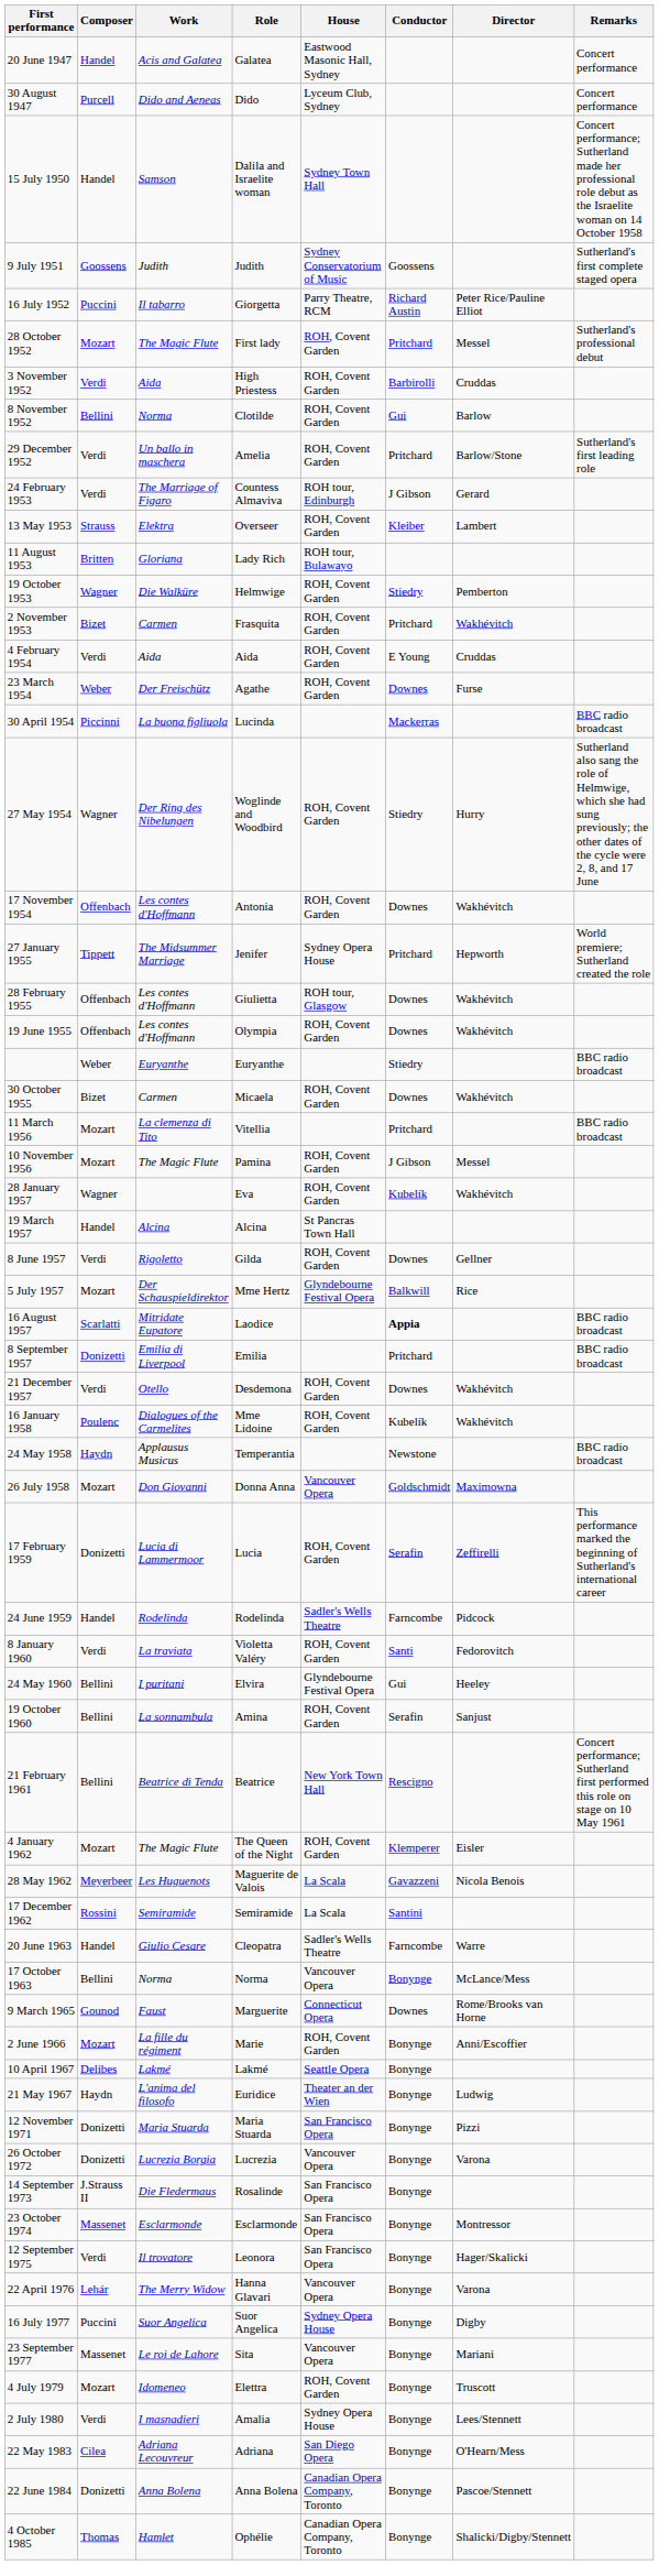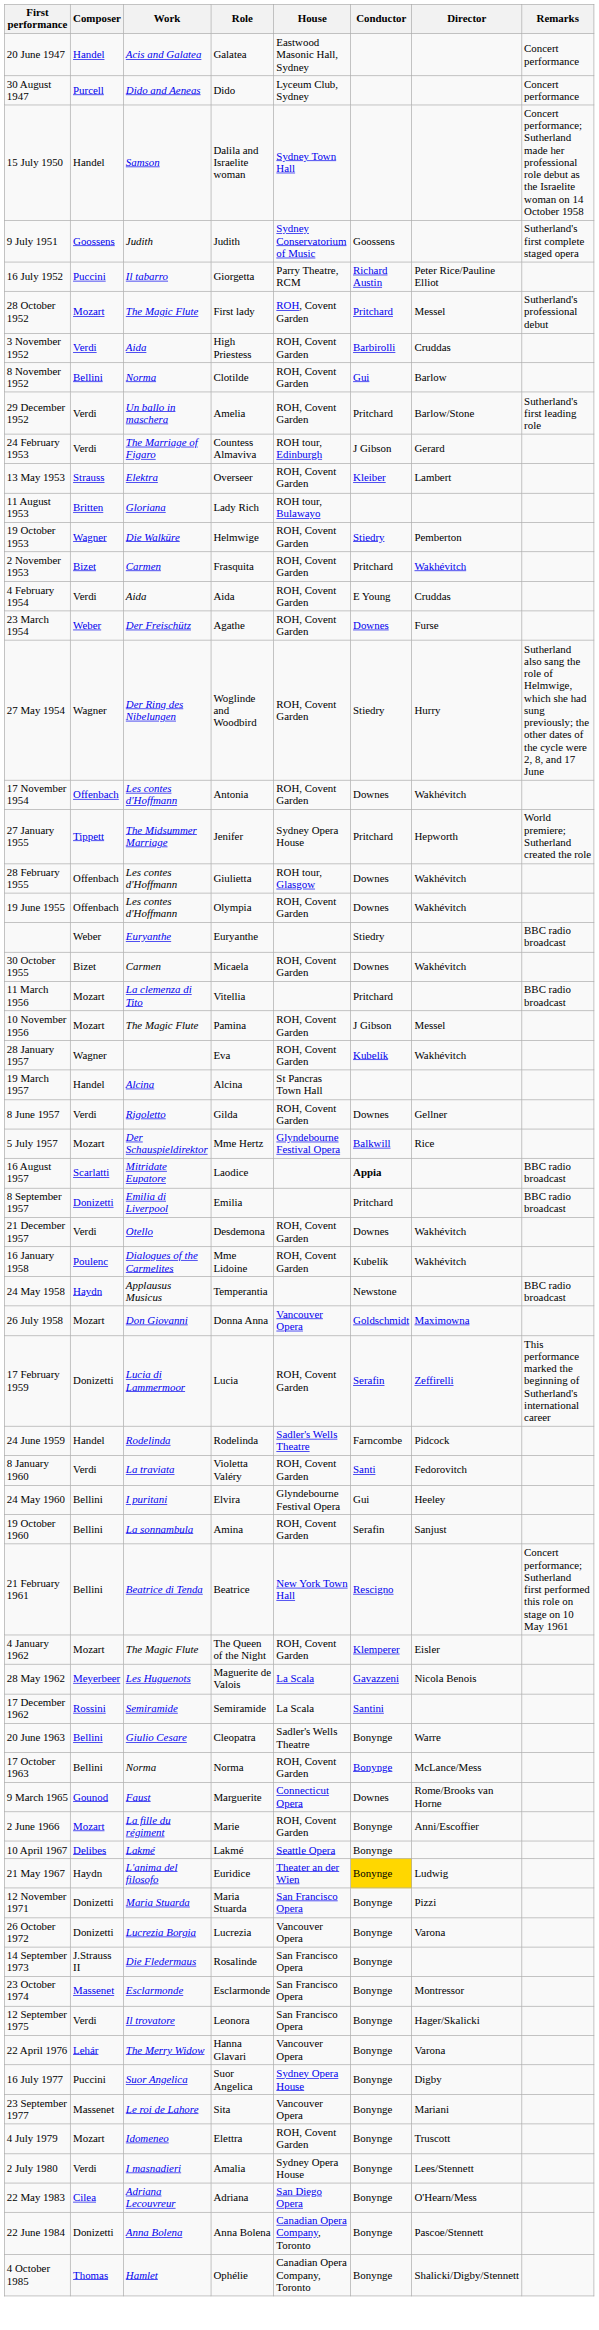- row: 30 April 1954 | Piccinni | La buona figliuola | Lucinda | Mackerras | BBC radio broadcast
20 June 1963 | Composer: Handel -> Bellini
20 June 1963 | Conductor: Farncombe -> Bonynge
17 October 1963 | House: Vancouver Opera -> ROH, Covent Garden
21 May 1967 | Conductor: no background -> gold background
